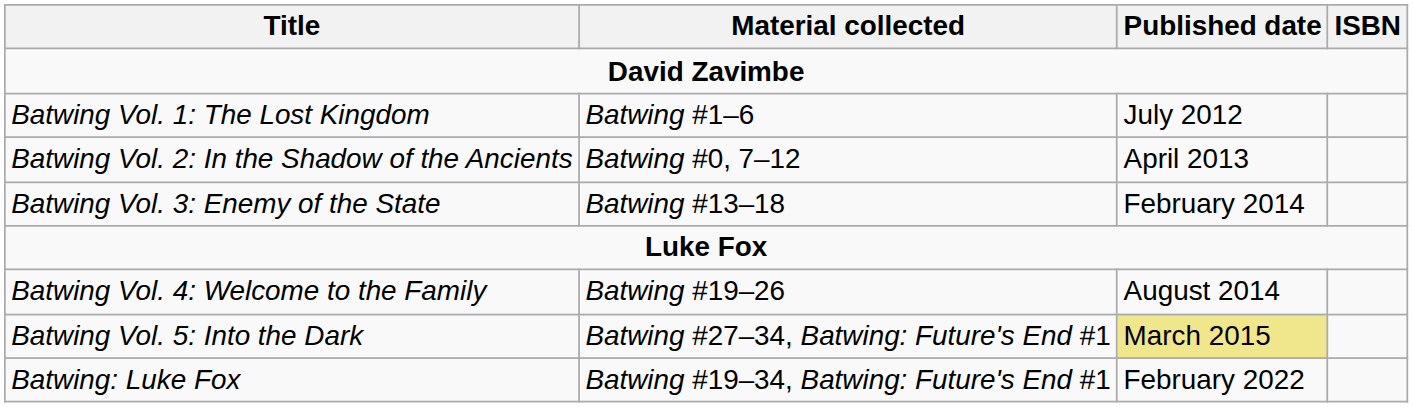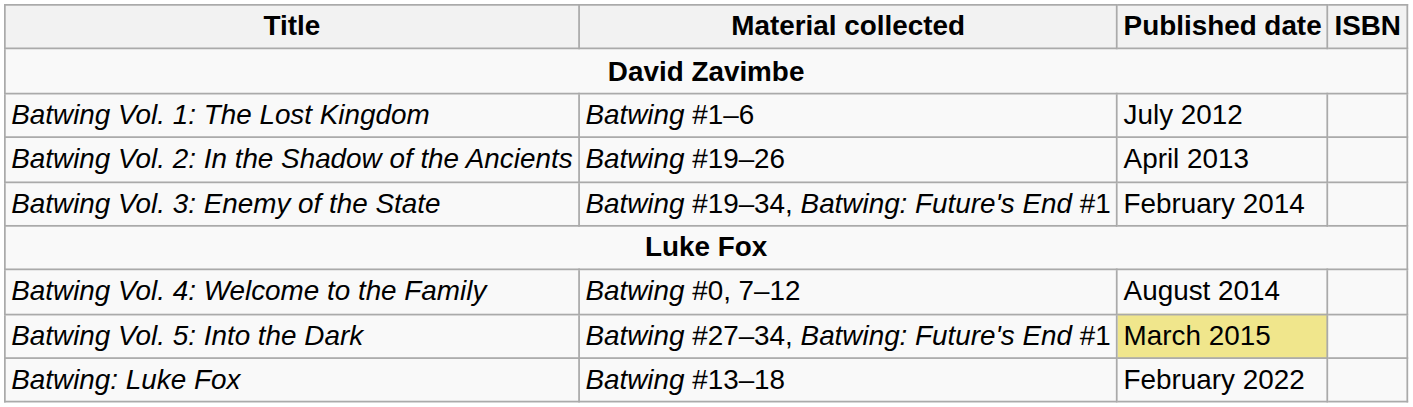Batwing Vol. 2: In the Shadow of the Ancients | Material collected: Batwing #0, 7–12 -> Batwing #19–26
Batwing Vol. 3: Enemy of the State | Material collected: Batwing #13–18 -> Batwing #19–34, Batwing: Future's End #1
Batwing Vol. 4: Welcome to the Family | Material collected: Batwing #19–26 -> Batwing #0, 7–12
Batwing: Luke Fox | Material collected: Batwing #19–34, Batwing: Future's End #1 -> Batwing #13–18
